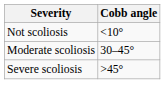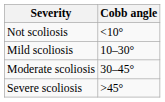+ row: Mild scoliosis | 10–30°
